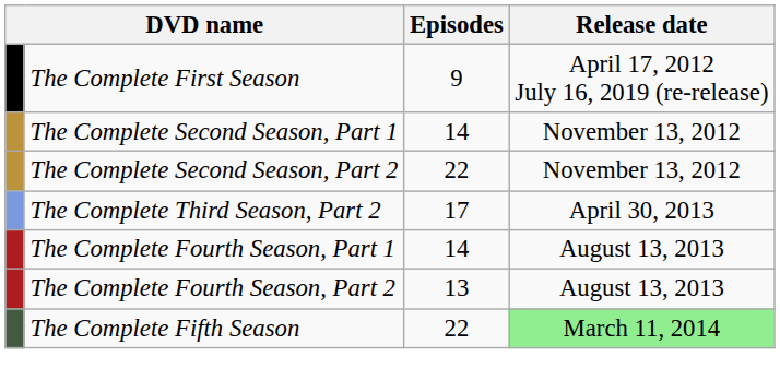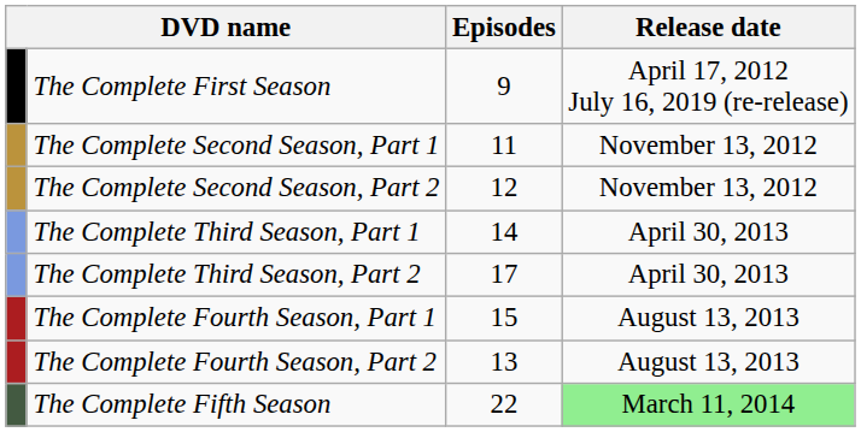The Complete Second Season, Part 1 | Episodes: 14 -> 11
The Complete Second Season, Part 2 | Episodes: 22 -> 12
+ row: The Complete Third Season, Part 1 | 14 | April 30, 2013
The Complete Fourth Season, Part 1 | Episodes: 14 -> 15
